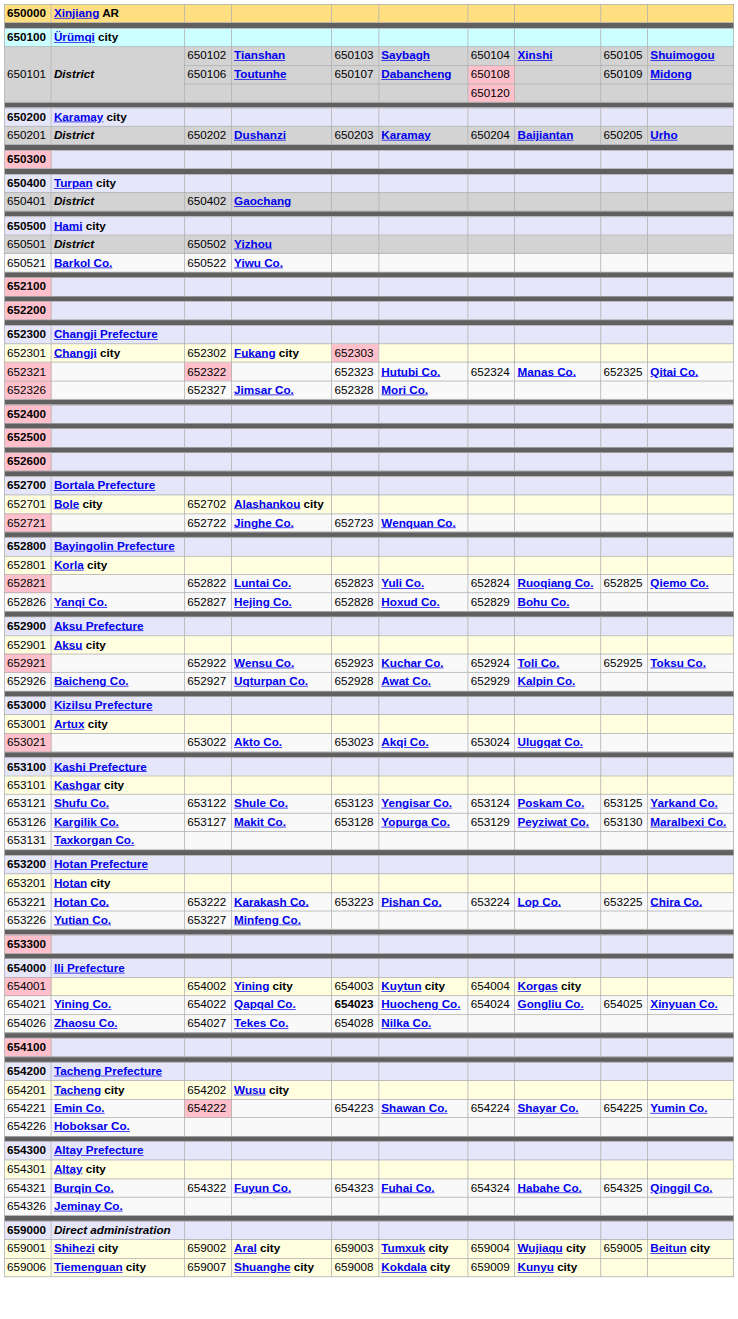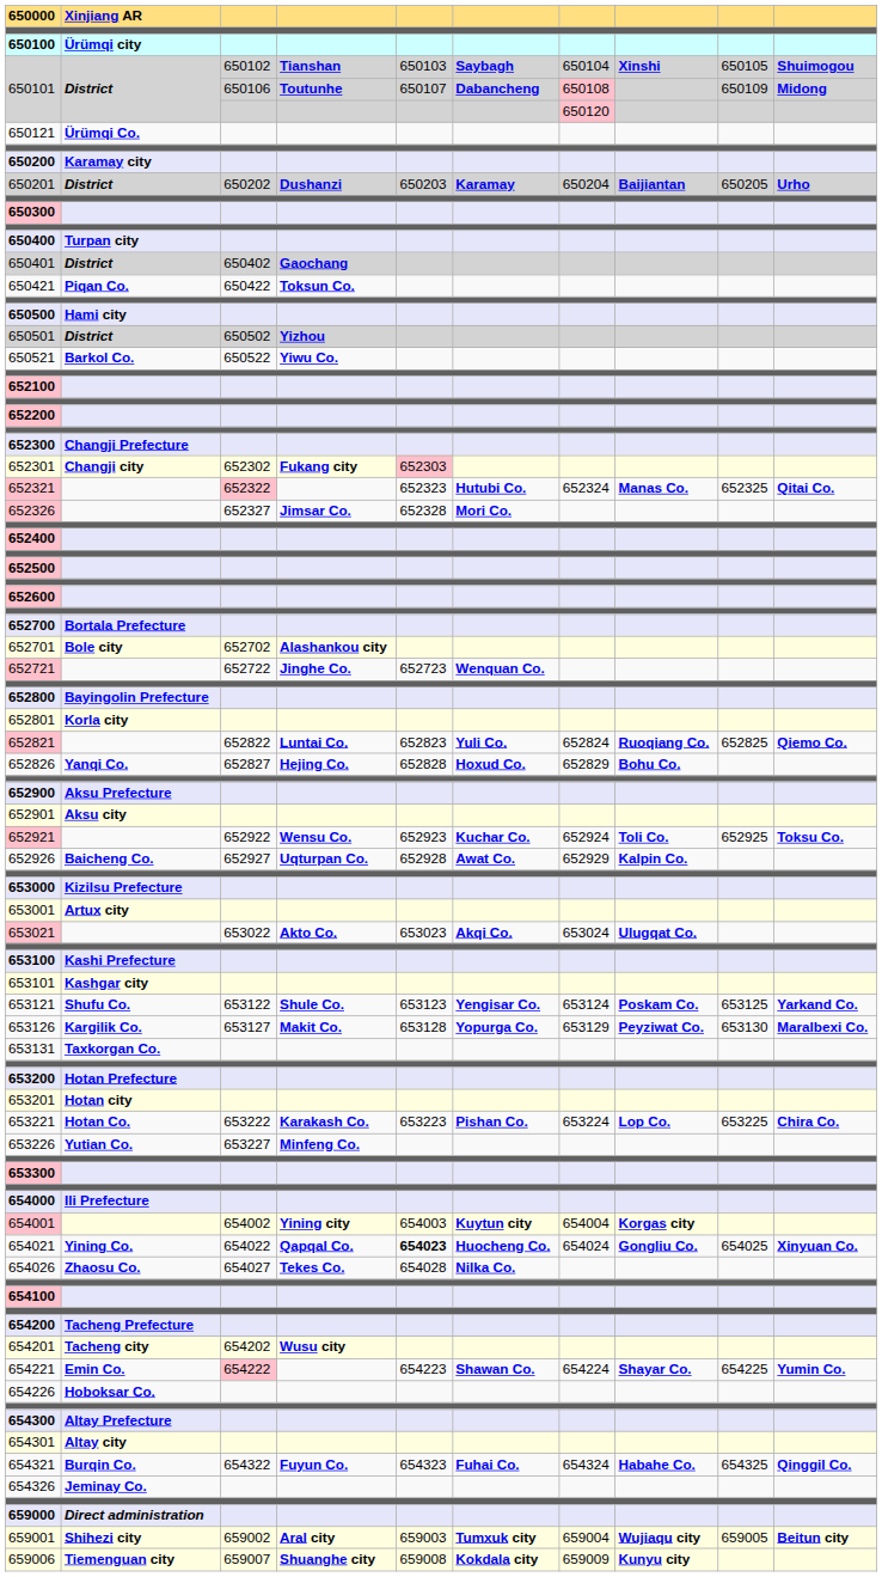+ row: 650121 | Ürümqi Co.
+ row: 650421 | Piqan Co. | 650422 | Toksun Co.
